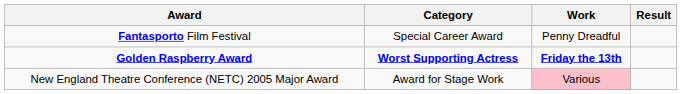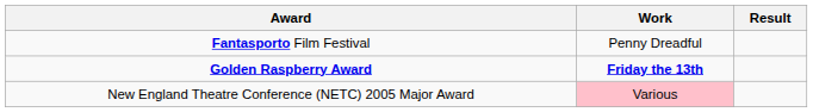- column: Category | Special Career Award | Worst Supporting Actress | Award for Stage Work
